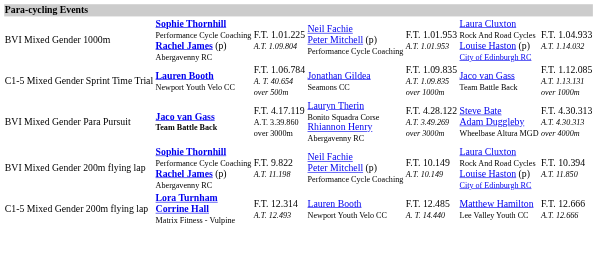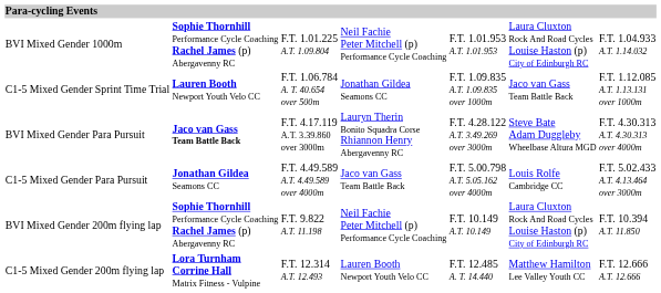+ row: C1-5 Mixed Gender Para Pursuit | Jonathan Gildea Seamons CC | F.T. 4.49.589 A.T. 4.49.589 over 4000m | Jaco van Gass Team Battle Back | F.T. 5.00.798 A.T. 5.05.162 over 4000m | Louis Rolfe Cambridge CC | F.T. 5.02.433 A.T. 4.13.464 over 3000m
